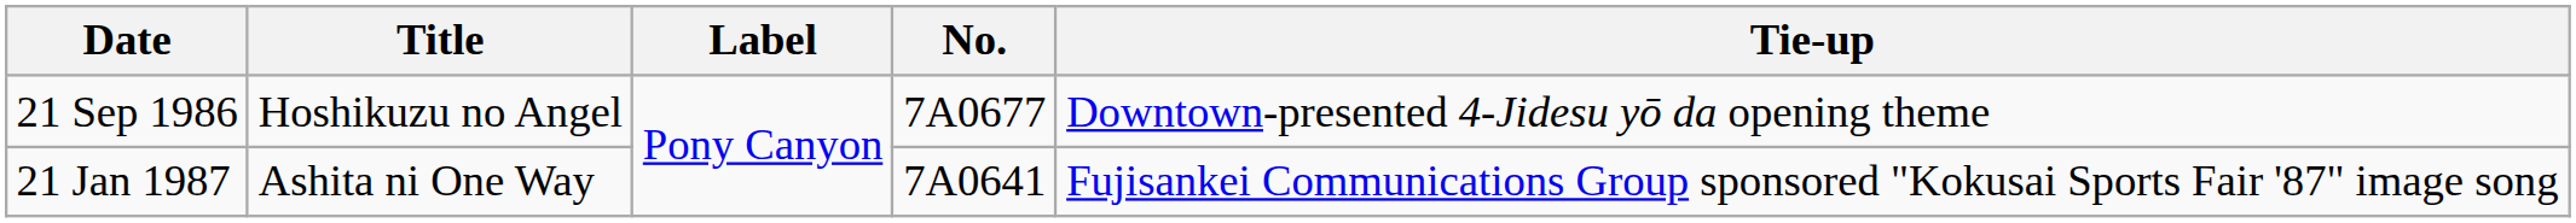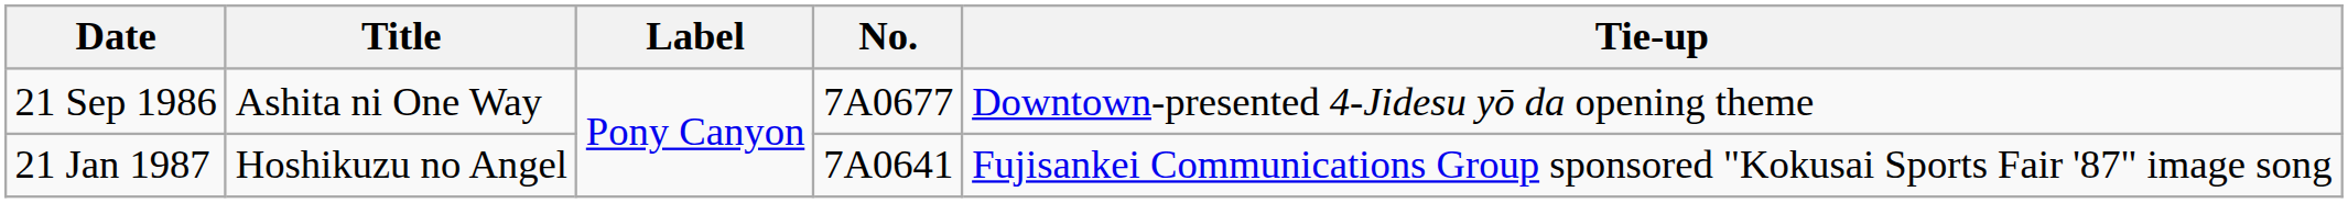21 Sep 1986 | Title: Hoshikuzu no Angel -> Ashita ni One Way
21 Jan 1987 | Title: Ashita ni One Way -> Hoshikuzu no Angel
